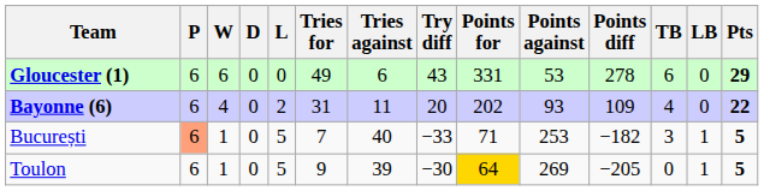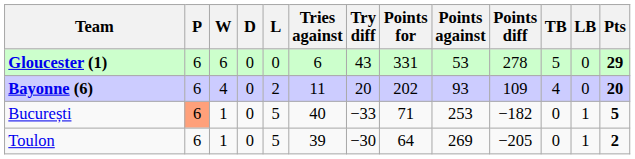- column: Tries for | 49 | 31 | 7 | 9
Gloucester (1) | TB: 6 -> 5
Bayonne (6) | Pts: 22 -> 20
București | TB: 3 -> 0
Toulon | Points for: gold background -> no background
Toulon | Pts: 5 -> 2
